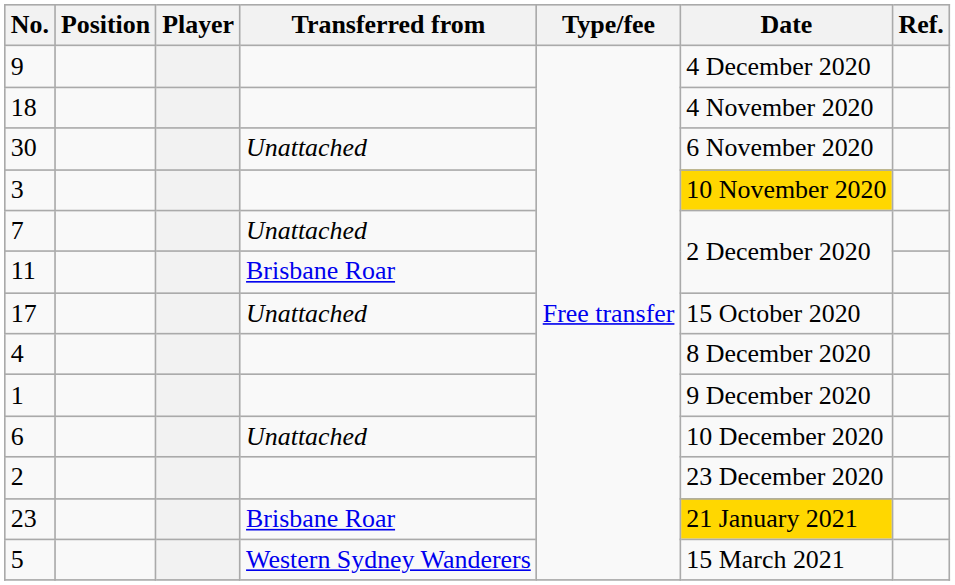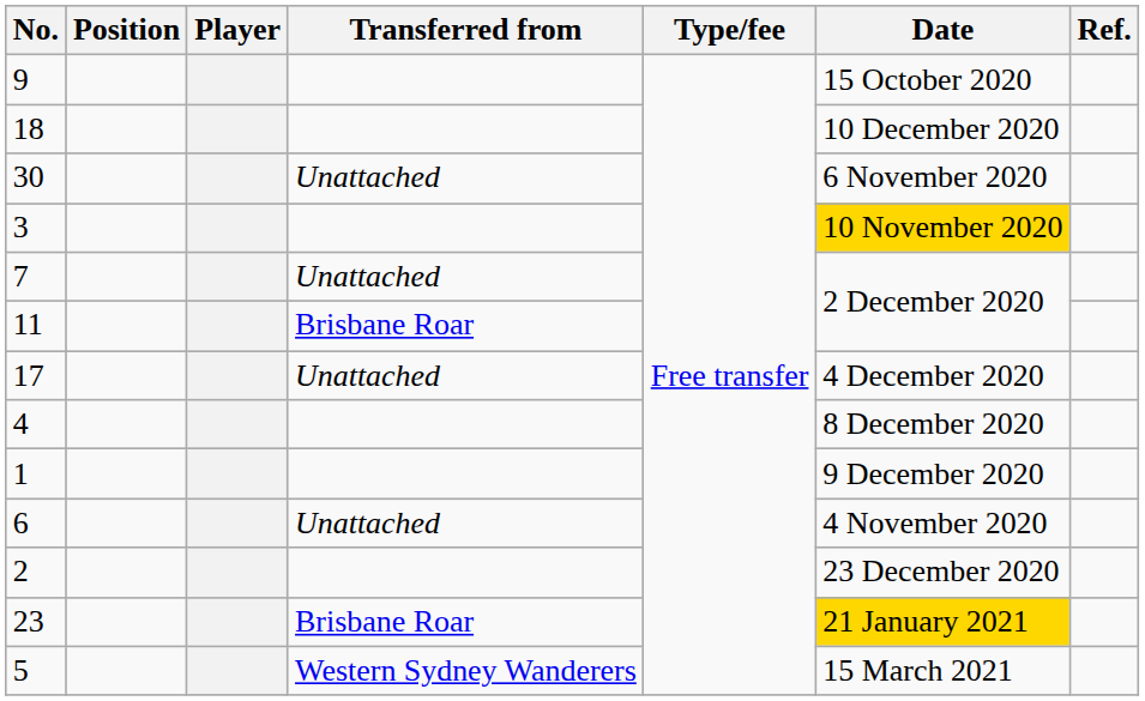9 | Date: 4 December 2020 -> 15 October 2020
18 | Date: 4 November 2020 -> 10 December 2020
17 | Date: 15 October 2020 -> 4 December 2020
6 | Date: 10 December 2020 -> 4 November 2020
